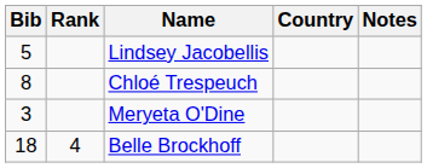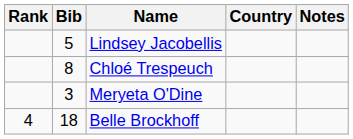columns swapped: Rank <-> Bib
